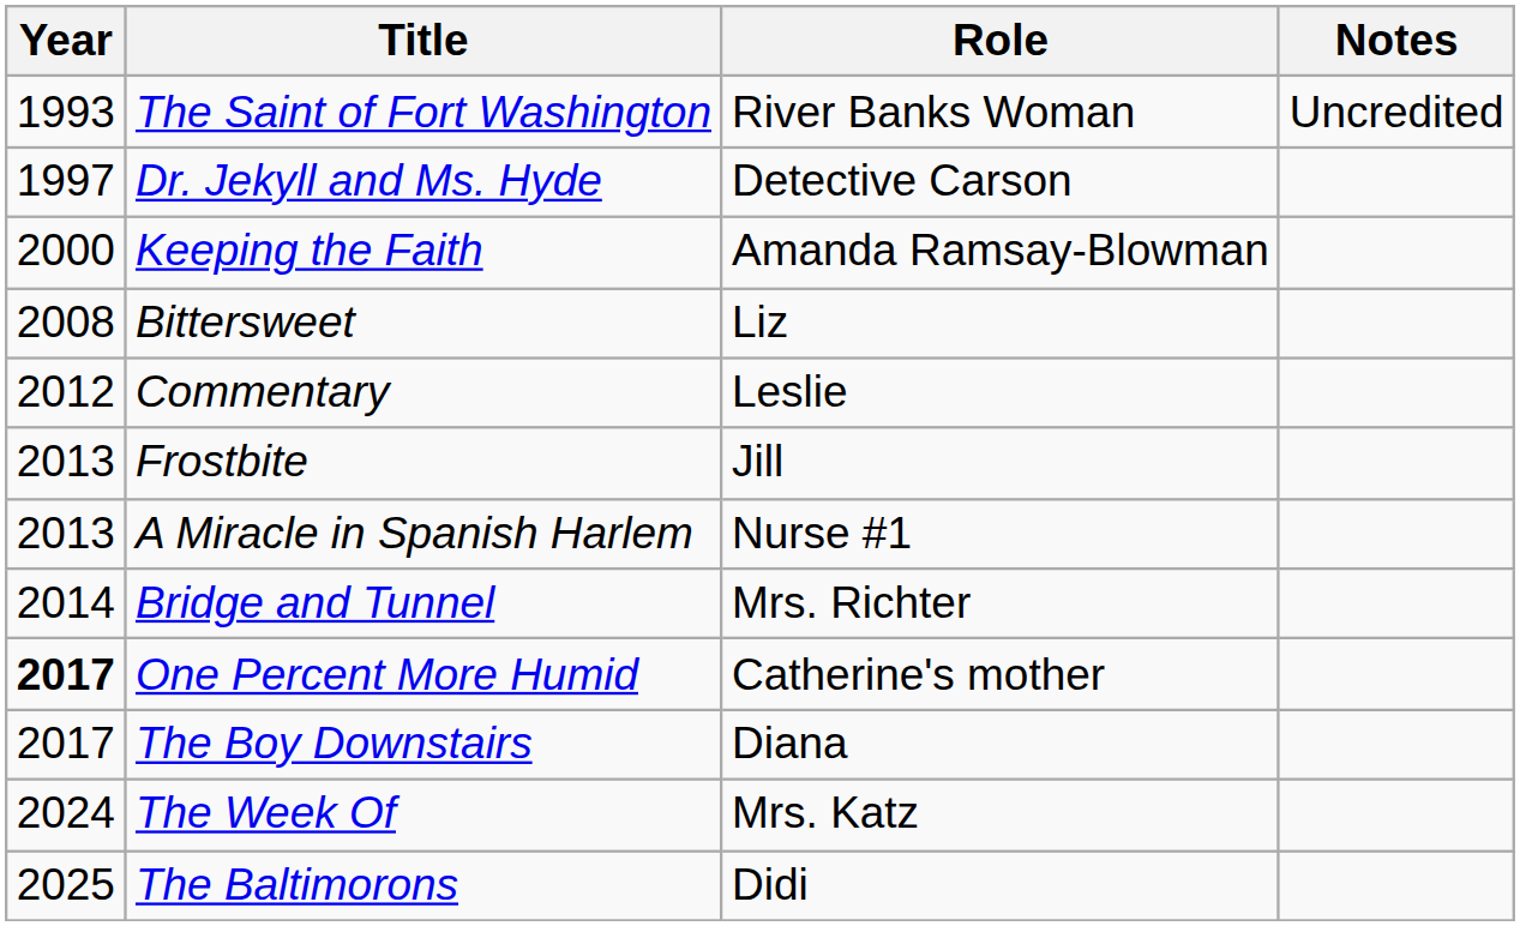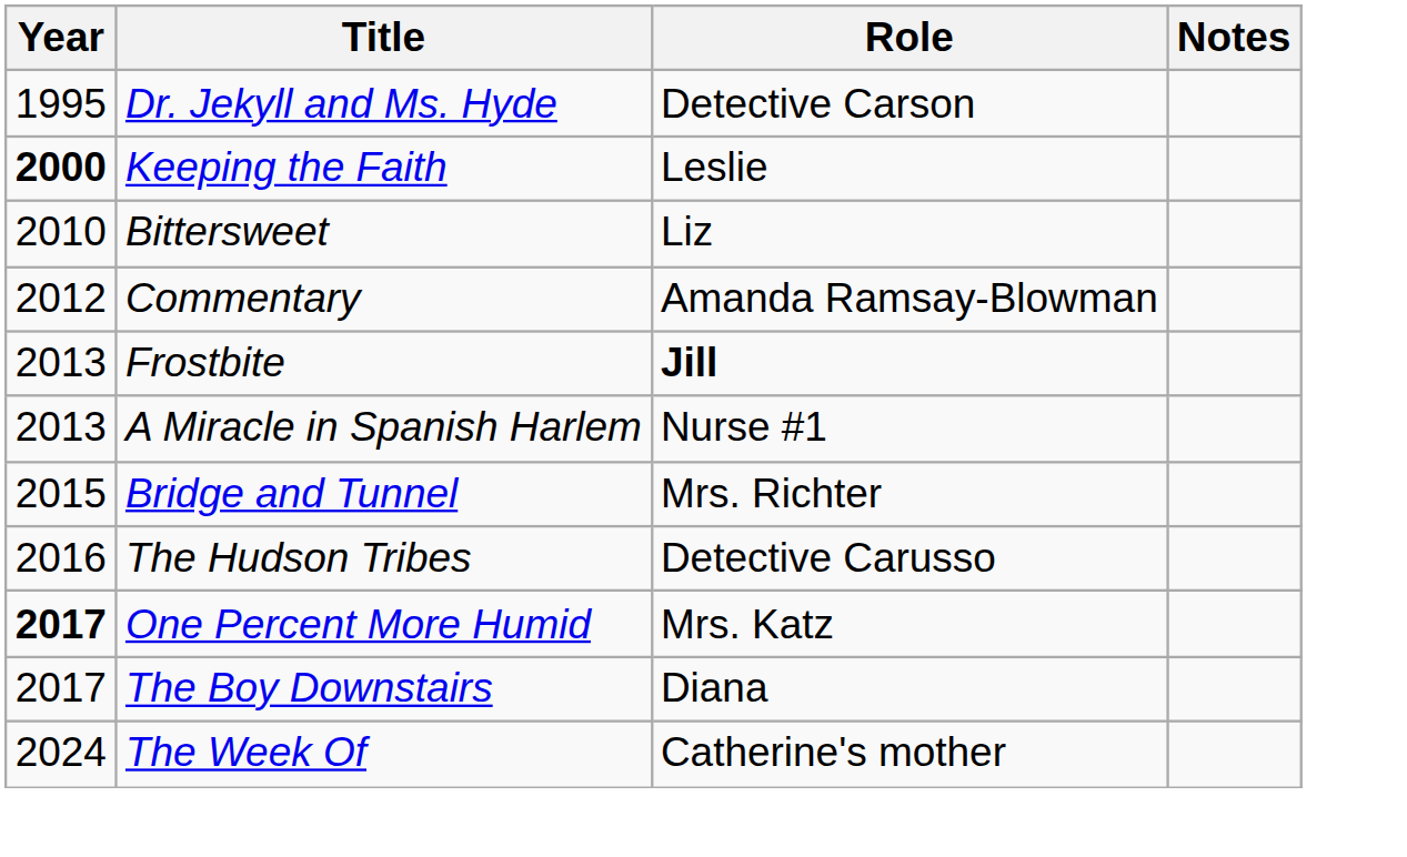- row: 1993 | The Saint of Fort Washington | River Banks Woman | Uncredited
Dr. Jekyll and Ms. Hyde | Year: 1997 -> 1995
Keeping the Faith | Year: normal -> bold
Keeping the Faith | Role: Amanda Ramsay-Blowman -> Leslie
Bittersweet | Year: 2008 -> 2010
Commentary | Role: Leslie -> Amanda Ramsay-Blowman
Frostbite | Role: normal -> bold
Bridge and Tunnel | Year: 2014 -> 2015
+ row: 2016 | The Hudson Tribes | Detective Carusso
One Percent More Humid | Role: Catherine's mother -> Mrs. Katz
The Week Of | Role: Mrs. Katz -> Catherine's mother
- row: 2025 | The Baltimorons | Didi
